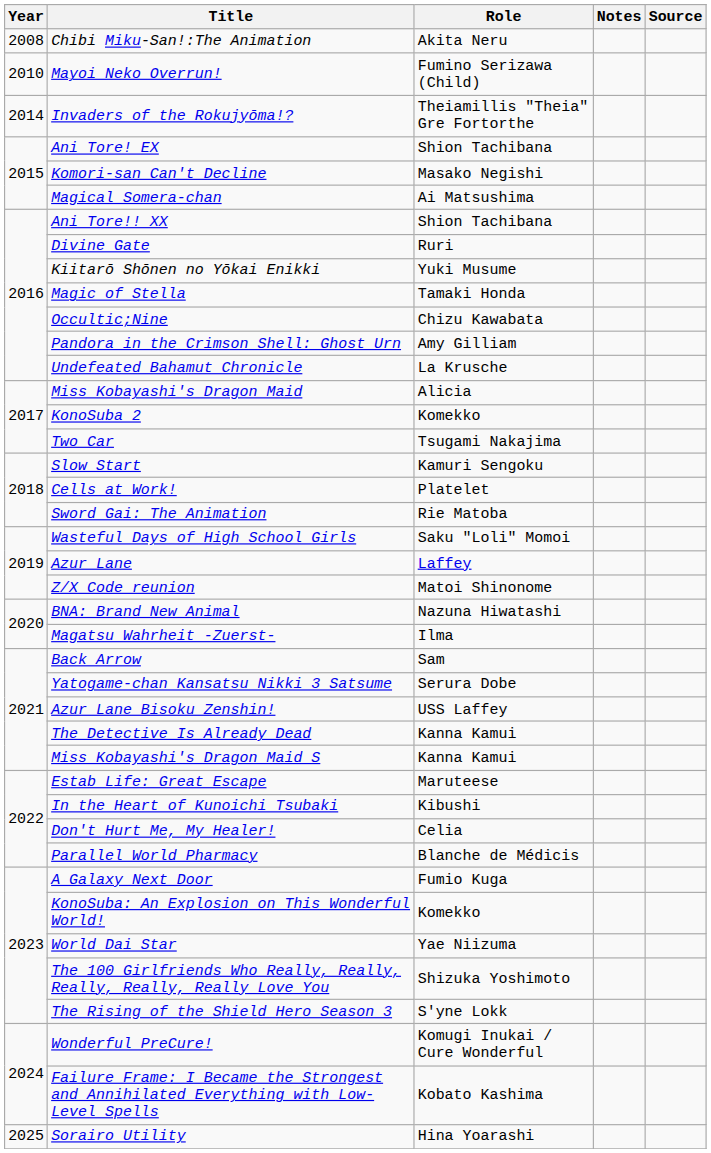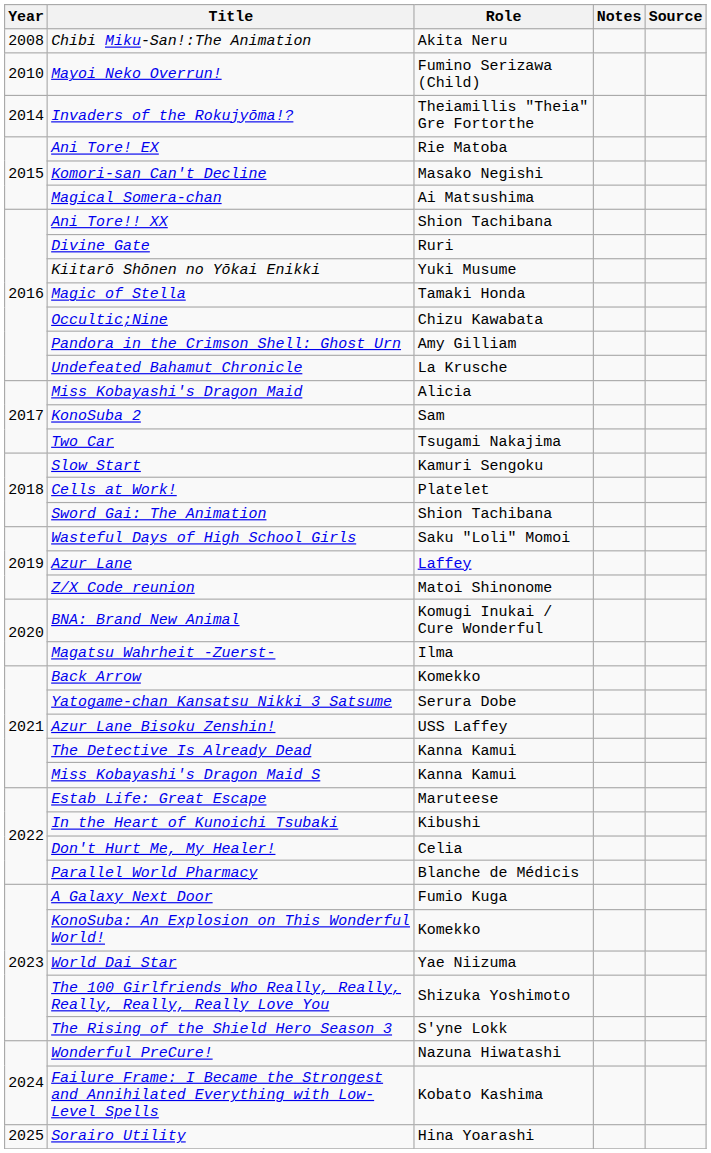Ani Tore! EX | Role: Shion Tachibana -> Rie Matoba
KonoSuba 2 | Role: Komekko -> Sam
Sword Gai: The Animation | Role: Rie Matoba -> Shion Tachibana
BNA: Brand New Animal | Role: Nazuna Hiwatashi -> Komugi Inukai / Cure Wonderful
Back Arrow | Role: Sam -> Komekko
Wonderful PreCure! | Role: Komugi Inukai / Cure Wonderful -> Nazuna Hiwatashi
